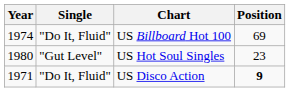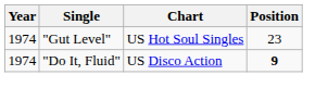- row: 1974 | "Do It, Fluid" | US Billboard Hot 100 | 69
US Hot Soul Singles | Year: 1980 -> 1974
US Disco Action | Year: 1971 -> 1974
